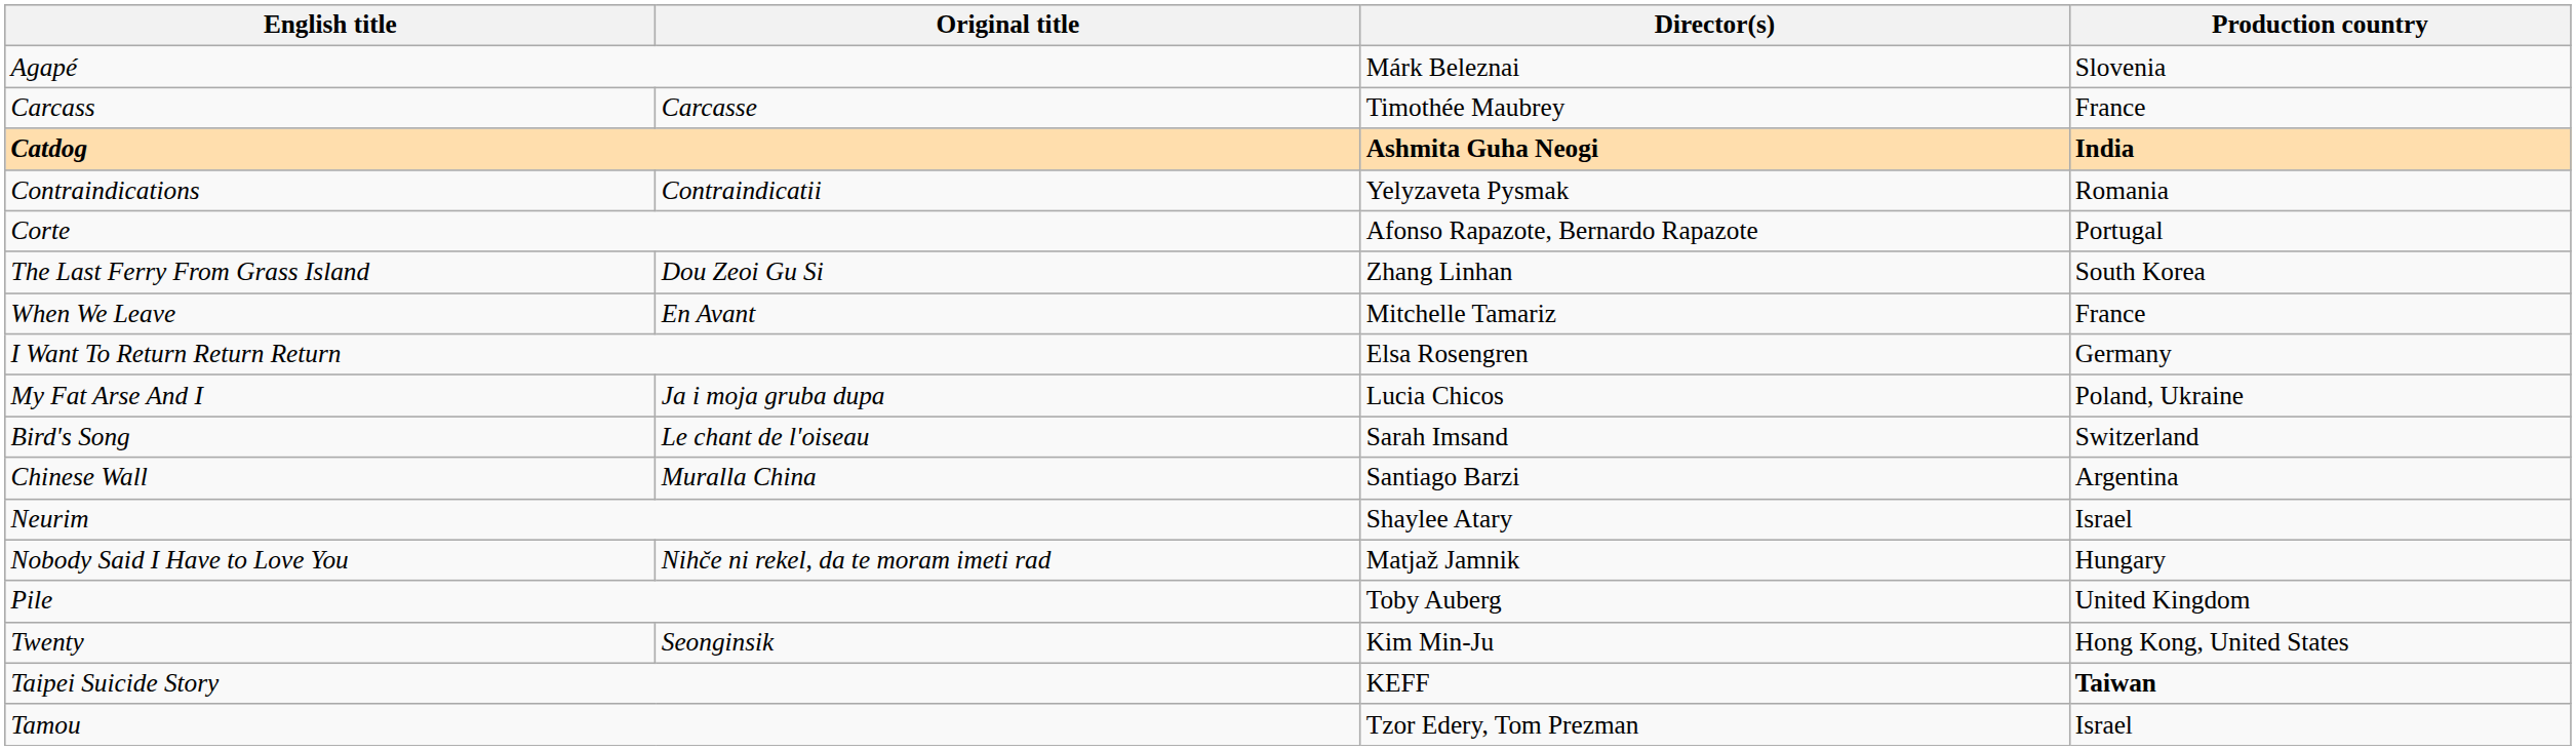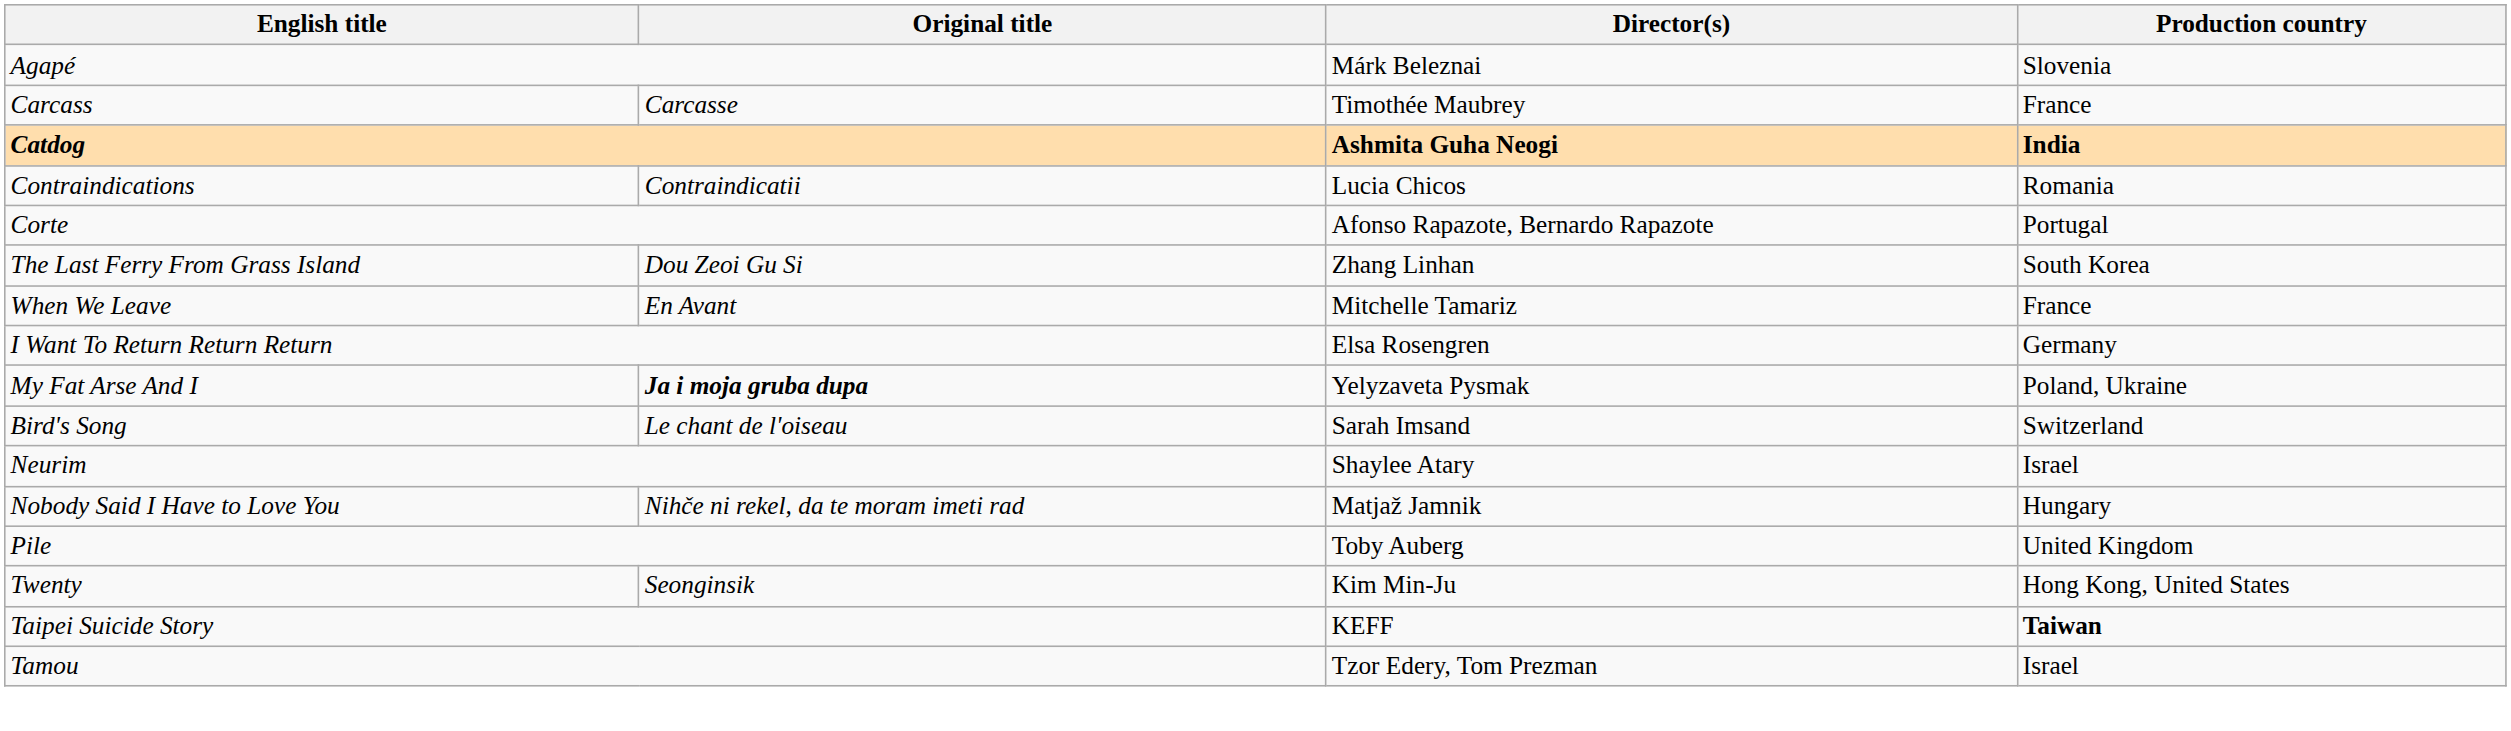Contraindications | Director(s): Yelyzaveta Pysmak -> Lucia Chicos
My Fat Arse And I | Original title: normal -> bold
My Fat Arse And I | Director(s): Lucia Chicos -> Yelyzaveta Pysmak
- row: Chinese Wall | Muralla China | Santiago Barzi | Argentina
